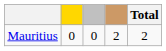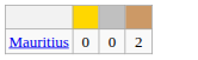- column: Total | 2
